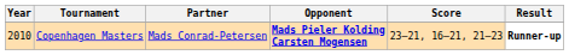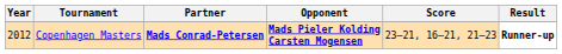Copenhagen Masters | Year: 2010 -> 2012
Copenhagen Masters | Partner: normal -> bold
